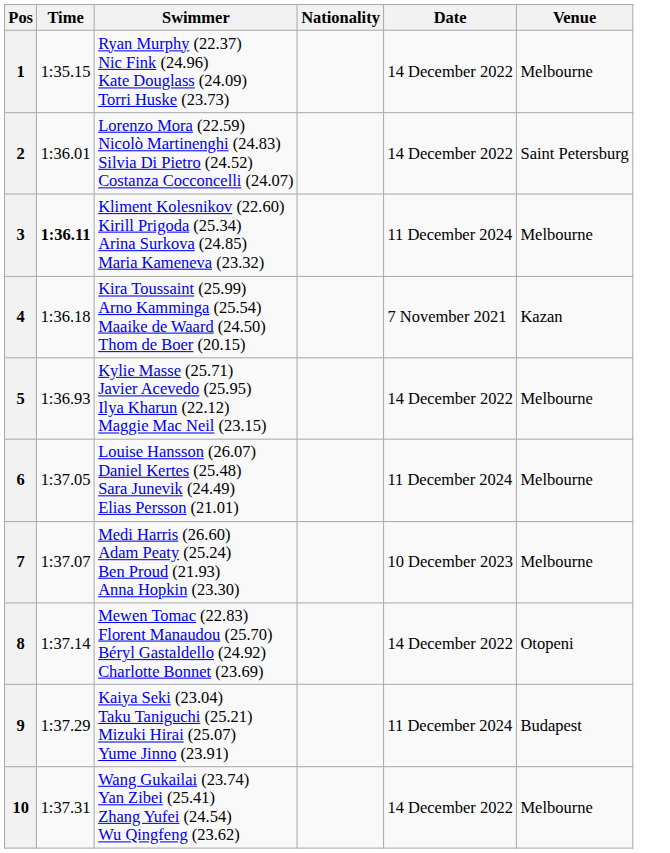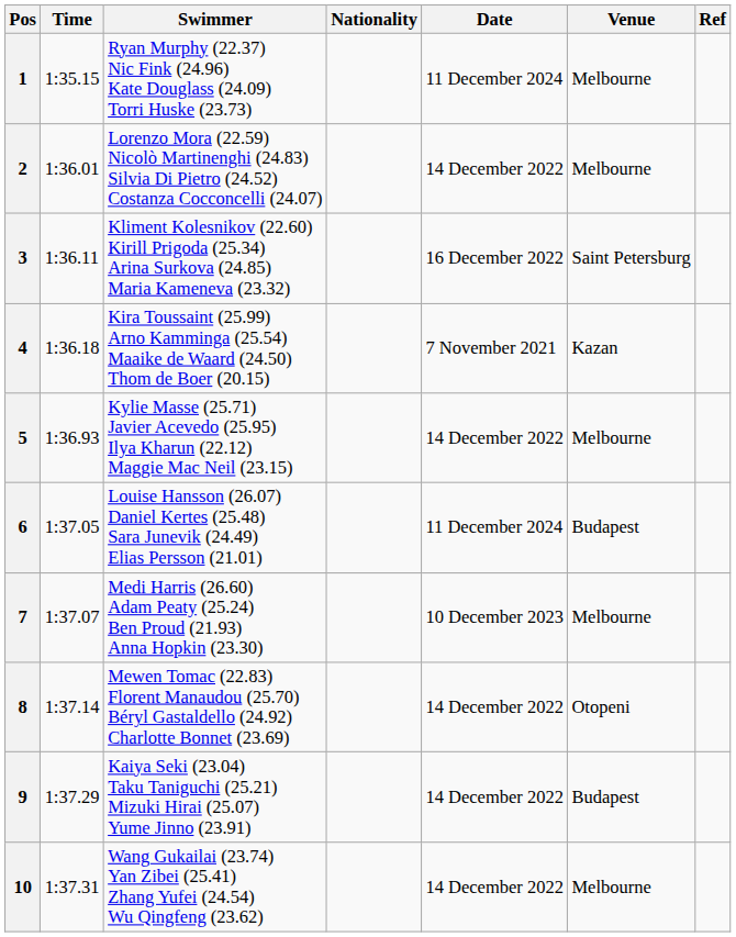+ column: Ref
1 | Date: 14 December 2022 -> 11 December 2024
2 | Venue: Saint Petersburg -> Melbourne
3 | Time: bold -> normal
3 | Date: 11 December 2024 -> 16 December 2022
3 | Venue: Melbourne -> Saint Petersburg
6 | Venue: Melbourne -> Budapest
9 | Date: 11 December 2024 -> 14 December 2022
